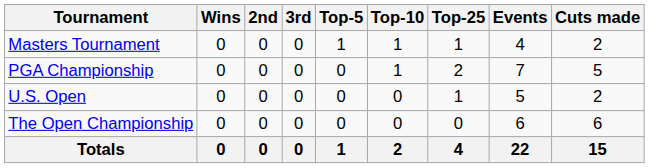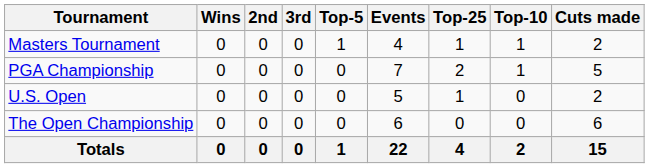columns swapped: Top-10 <-> Events
